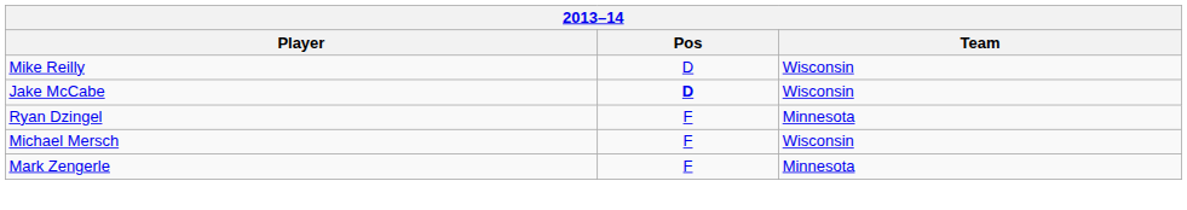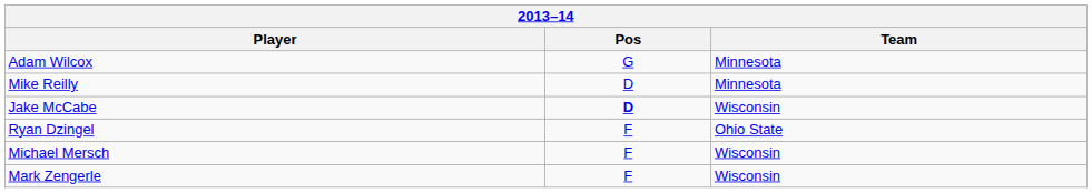+ row: Adam Wilcox | G | Minnesota
Mike Reilly | Team: Wisconsin -> Minnesota
Ryan Dzingel | Team: Minnesota -> Ohio State
Mark Zengerle | Team: Minnesota -> Wisconsin
